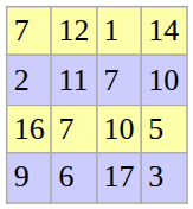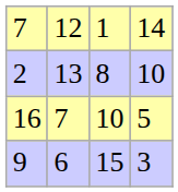2 | column 2: 11 -> 13
2 | column 3: 7 -> 8
9 | column 3: 17 -> 15
